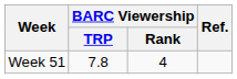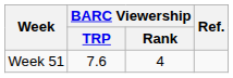Week 51 | BARC Viewership / TRP: 7.8 -> 7.6
